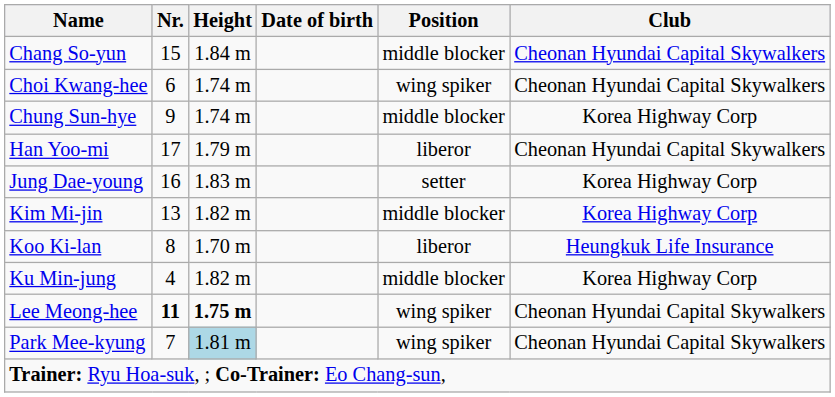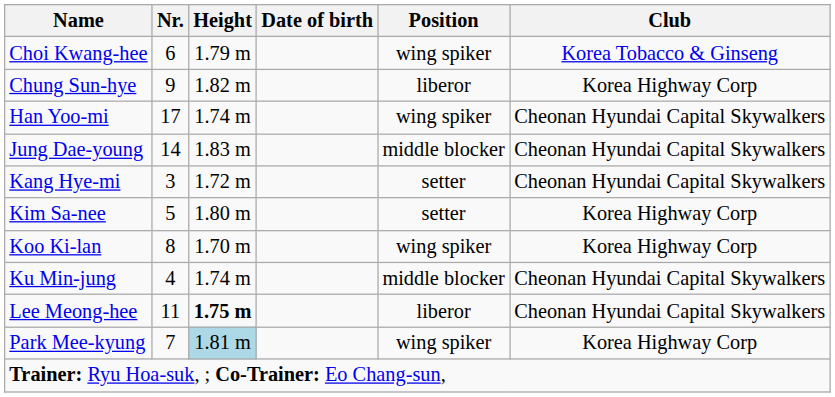- row: Chang So-yun | 15 | 1.84 m | middle blocker | Cheonan Hyundai Capital Skywalkers
Choi Kwang-hee | Height: 1.74 m -> 1.79 m
Choi Kwang-hee | Club: Cheonan Hyundai Capital Skywalkers -> Korea Tobacco & Ginseng
Chung Sun-hye | Height: 1.74 m -> 1.82 m
Chung Sun-hye | Position: middle blocker -> liberor
Han Yoo-mi | Height: 1.79 m -> 1.74 m
Han Yoo-mi | Position: liberor -> wing spiker
Jung Dae-young | Nr.: 16 -> 14
Jung Dae-young | Position: setter -> middle blocker
Jung Dae-young | Club: Korea Highway Corp -> Cheonan Hyundai Capital Skywalkers
+ row: Kang Hye-mi | 3 | 1.72 m | setter | Cheonan Hyundai Capital Skywalkers
- row: Kim Mi-jin | 13 | 1.82 m | middle blocker | Korea Highway Corp
+ row: Kim Sa-nee | 5 | 1.80 m | setter | Korea Highway Corp
Koo Ki-lan | Position: liberor -> wing spiker
Koo Ki-lan | Club: Heungkuk Life Insurance -> Korea Highway Corp
Ku Min-jung | Height: 1.82 m -> 1.74 m
Ku Min-jung | Club: Korea Highway Corp -> Cheonan Hyundai Capital Skywalkers
Lee Meong-hee | Nr.: bold -> normal
Lee Meong-hee | Position: wing spiker -> liberor
Park Mee-kyung | Club: Cheonan Hyundai Capital Skywalkers -> Korea Highway Corp
